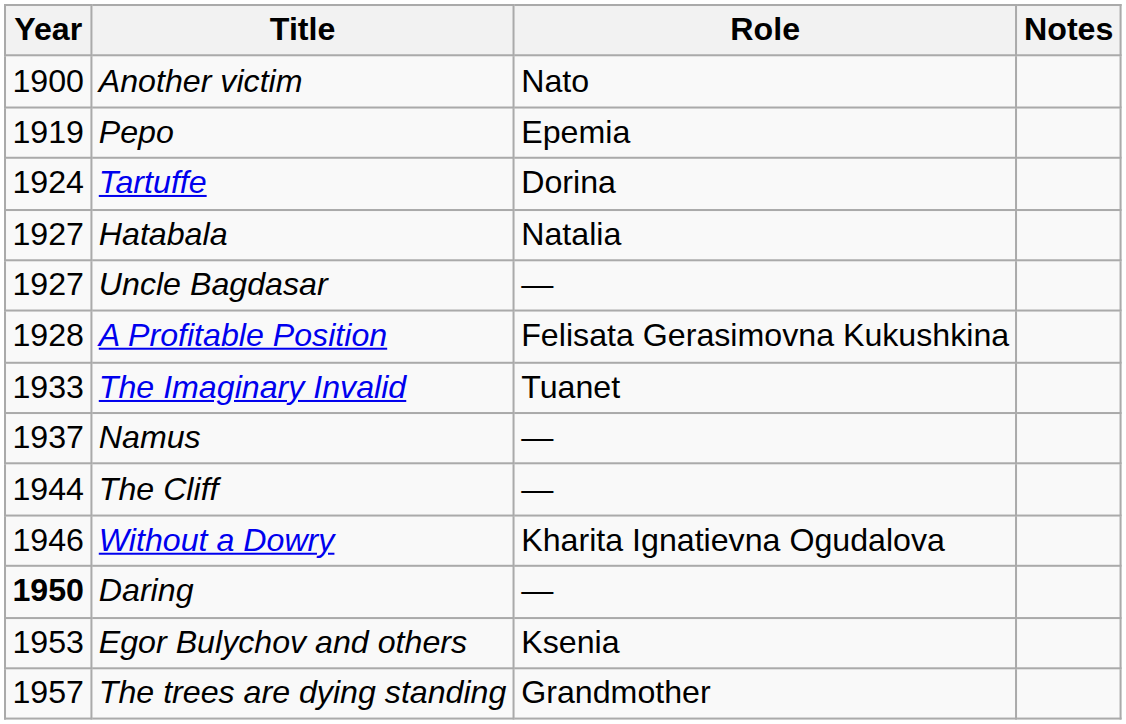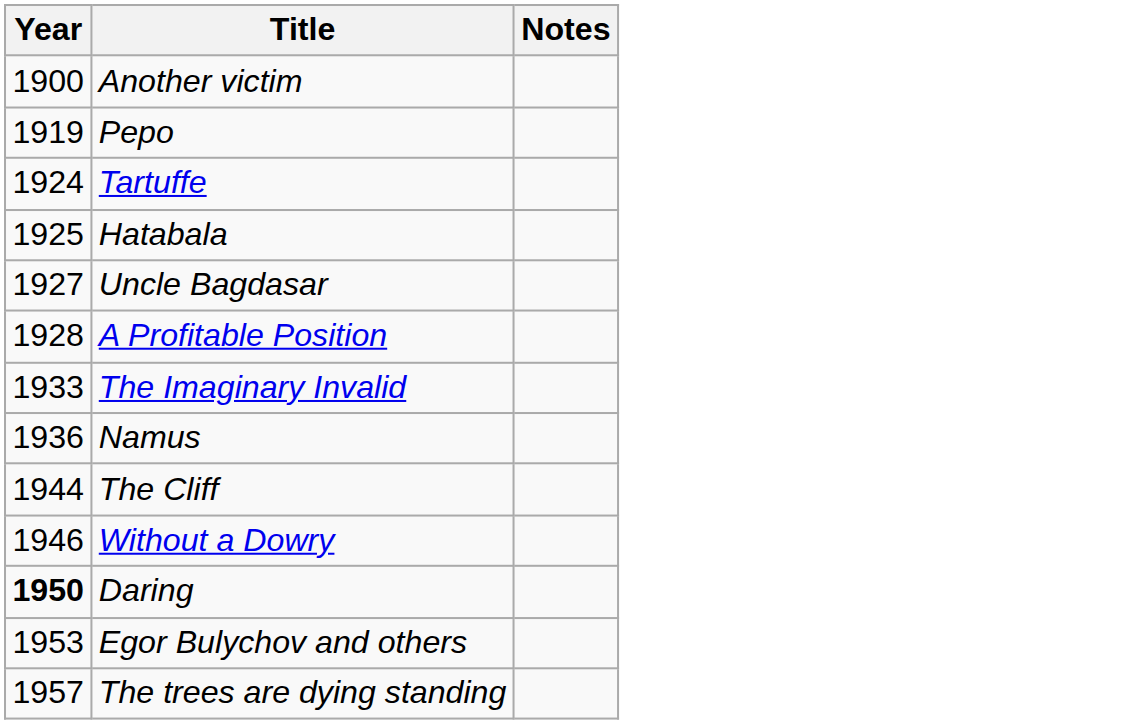- column: Role | Nato | Epemia | Dorina | Natalia | — | Felisata Gerasimovna Kukushkina | Tuanet | — | — | Kharita Ignatievna Ogudalova | — | Ksenia | Grandmother
Hatabala | Year: 1927 -> 1925
Namus | Year: 1937 -> 1936
